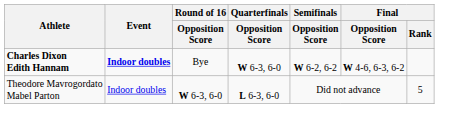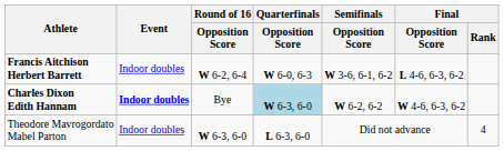+ row: Francis Aitchison Herbert Barrett | Indoor doubles | W 6-2, 6-4 | W 6-0, 6-3 | W 3-6, 6-1, 6-2 | L 4-6, 6-3, 6-2
Charles Dixon Edith Hannam | Quarterfinals / Opposition Score: no background -> lightblue background
Theodore Mavrogordato Mabel Parton | Final / Rank: 5 -> 4
